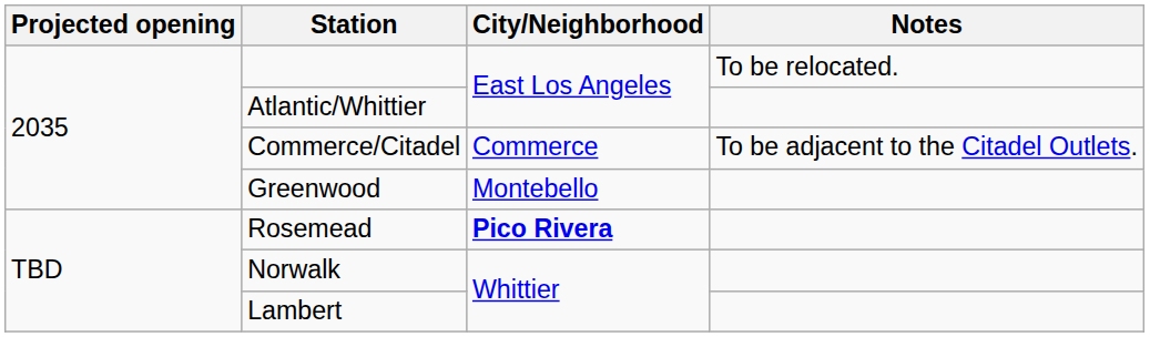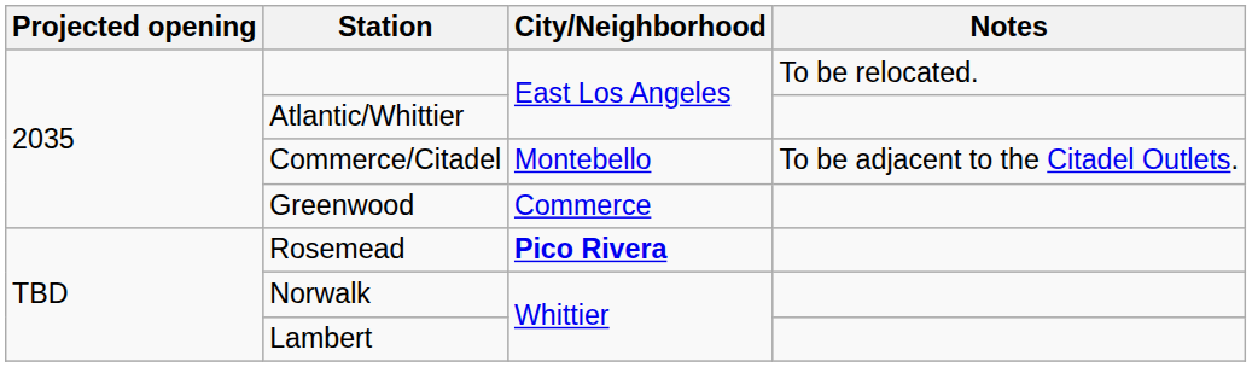Commerce/Citadel | City/Neighborhood: Commerce -> Montebello
Greenwood | City/Neighborhood: Montebello -> Commerce
